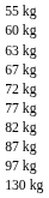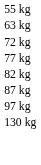- row: 60 kg
- row: 67 kg
